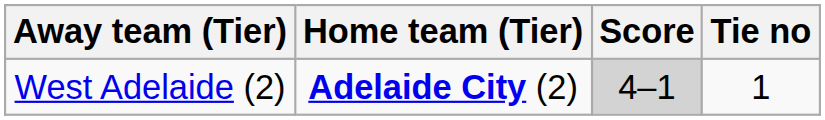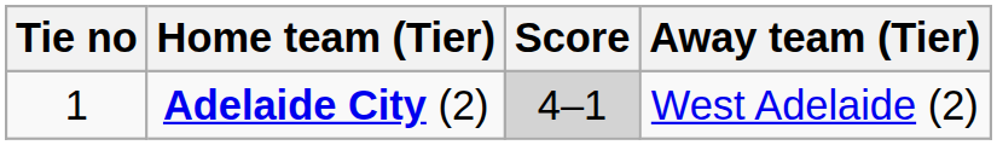columns swapped: Tie no <-> Away team (Tier)
